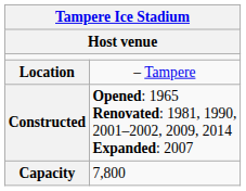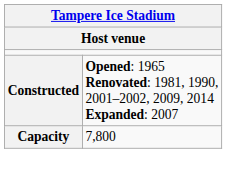- row: Location | – Tampere
